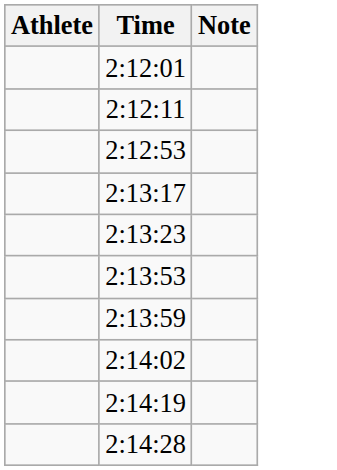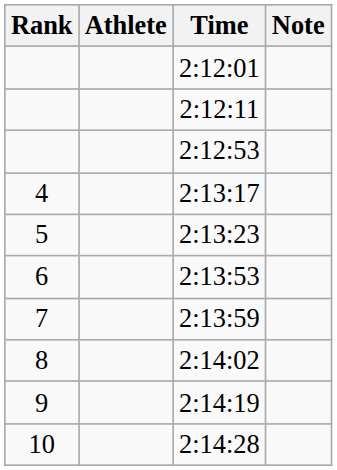+ column: Rank | 4 | 5 | 6 | 7 | 8 | 9 | 10
